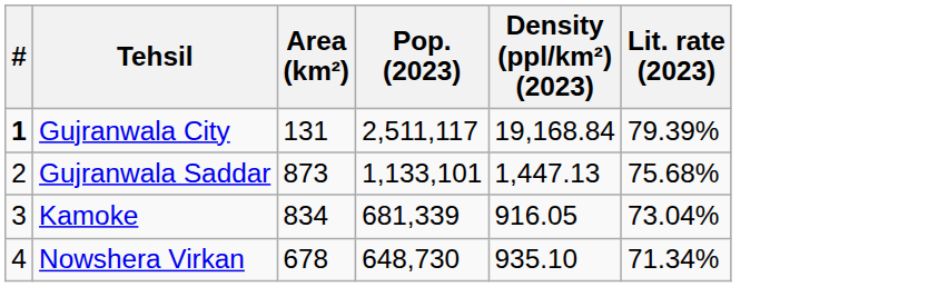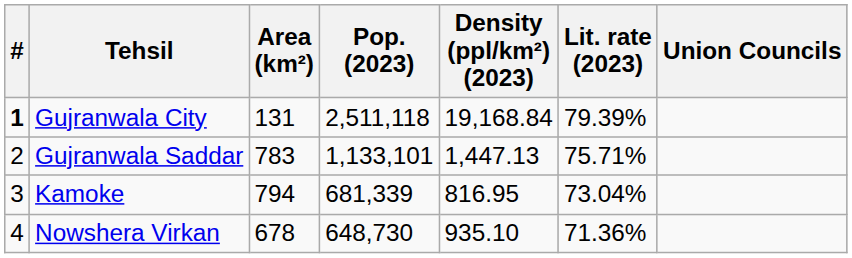+ column: Union Councils
Gujranwala City | Pop. (2023): 2,511,117 -> 2,511,118
Gujranwala Saddar | Area (km²): 873 -> 783
Gujranwala Saddar | Lit. rate (2023): 75.68% -> 75.71%
Kamoke | Area (km²): 834 -> 794
Kamoke | Density (ppl/km²) (2023): 916.05 -> 816.95
Nowshera Virkan | Lit. rate (2023): 71.34% -> 71.36%
